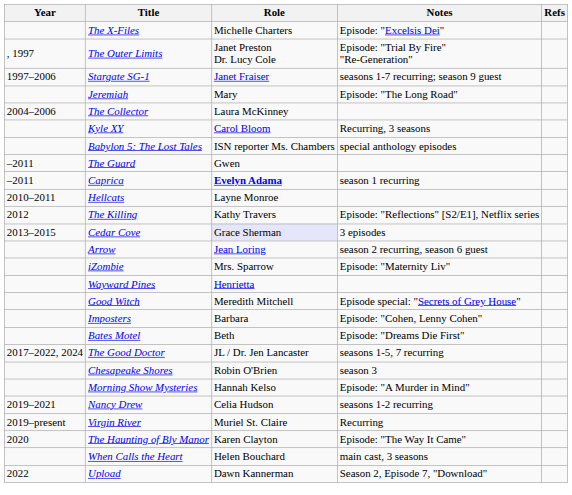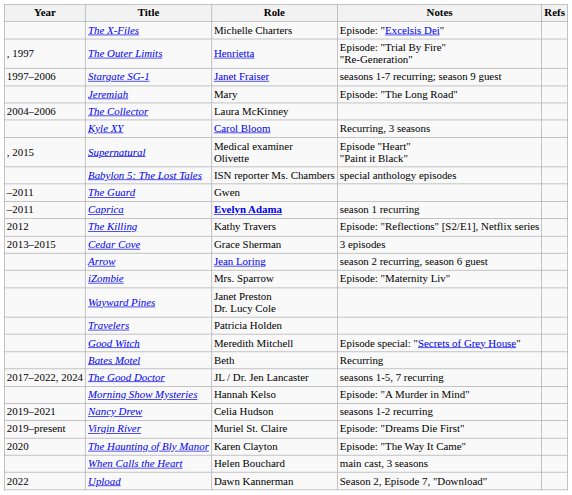The Outer Limits | Role: Janet Preston Dr. Lucy Cole -> Henrietta
+ row: , 2015 | Supernatural | Medical examiner Olivette | Episode "Heart" "Paint it Black"
- row: 2010–2011 | Hellcats | Layne Monroe
Cedar Cove | Role: lavender background -> no background
Wayward Pines | Role: Henrietta -> Janet Preston Dr. Lucy Cole
+ row: Travelers | Patricia Holden
- row: Imposters | Barbara | Episode: "Cohen, Lenny Cohen"
Bates Motel | Notes: Episode: "Dreams Die First" -> Recurring
- row: Chesapeake Shores | Robin O'Brien | season 3
Virgin River | Notes: Recurring -> Episode: "Dreams Die First"
